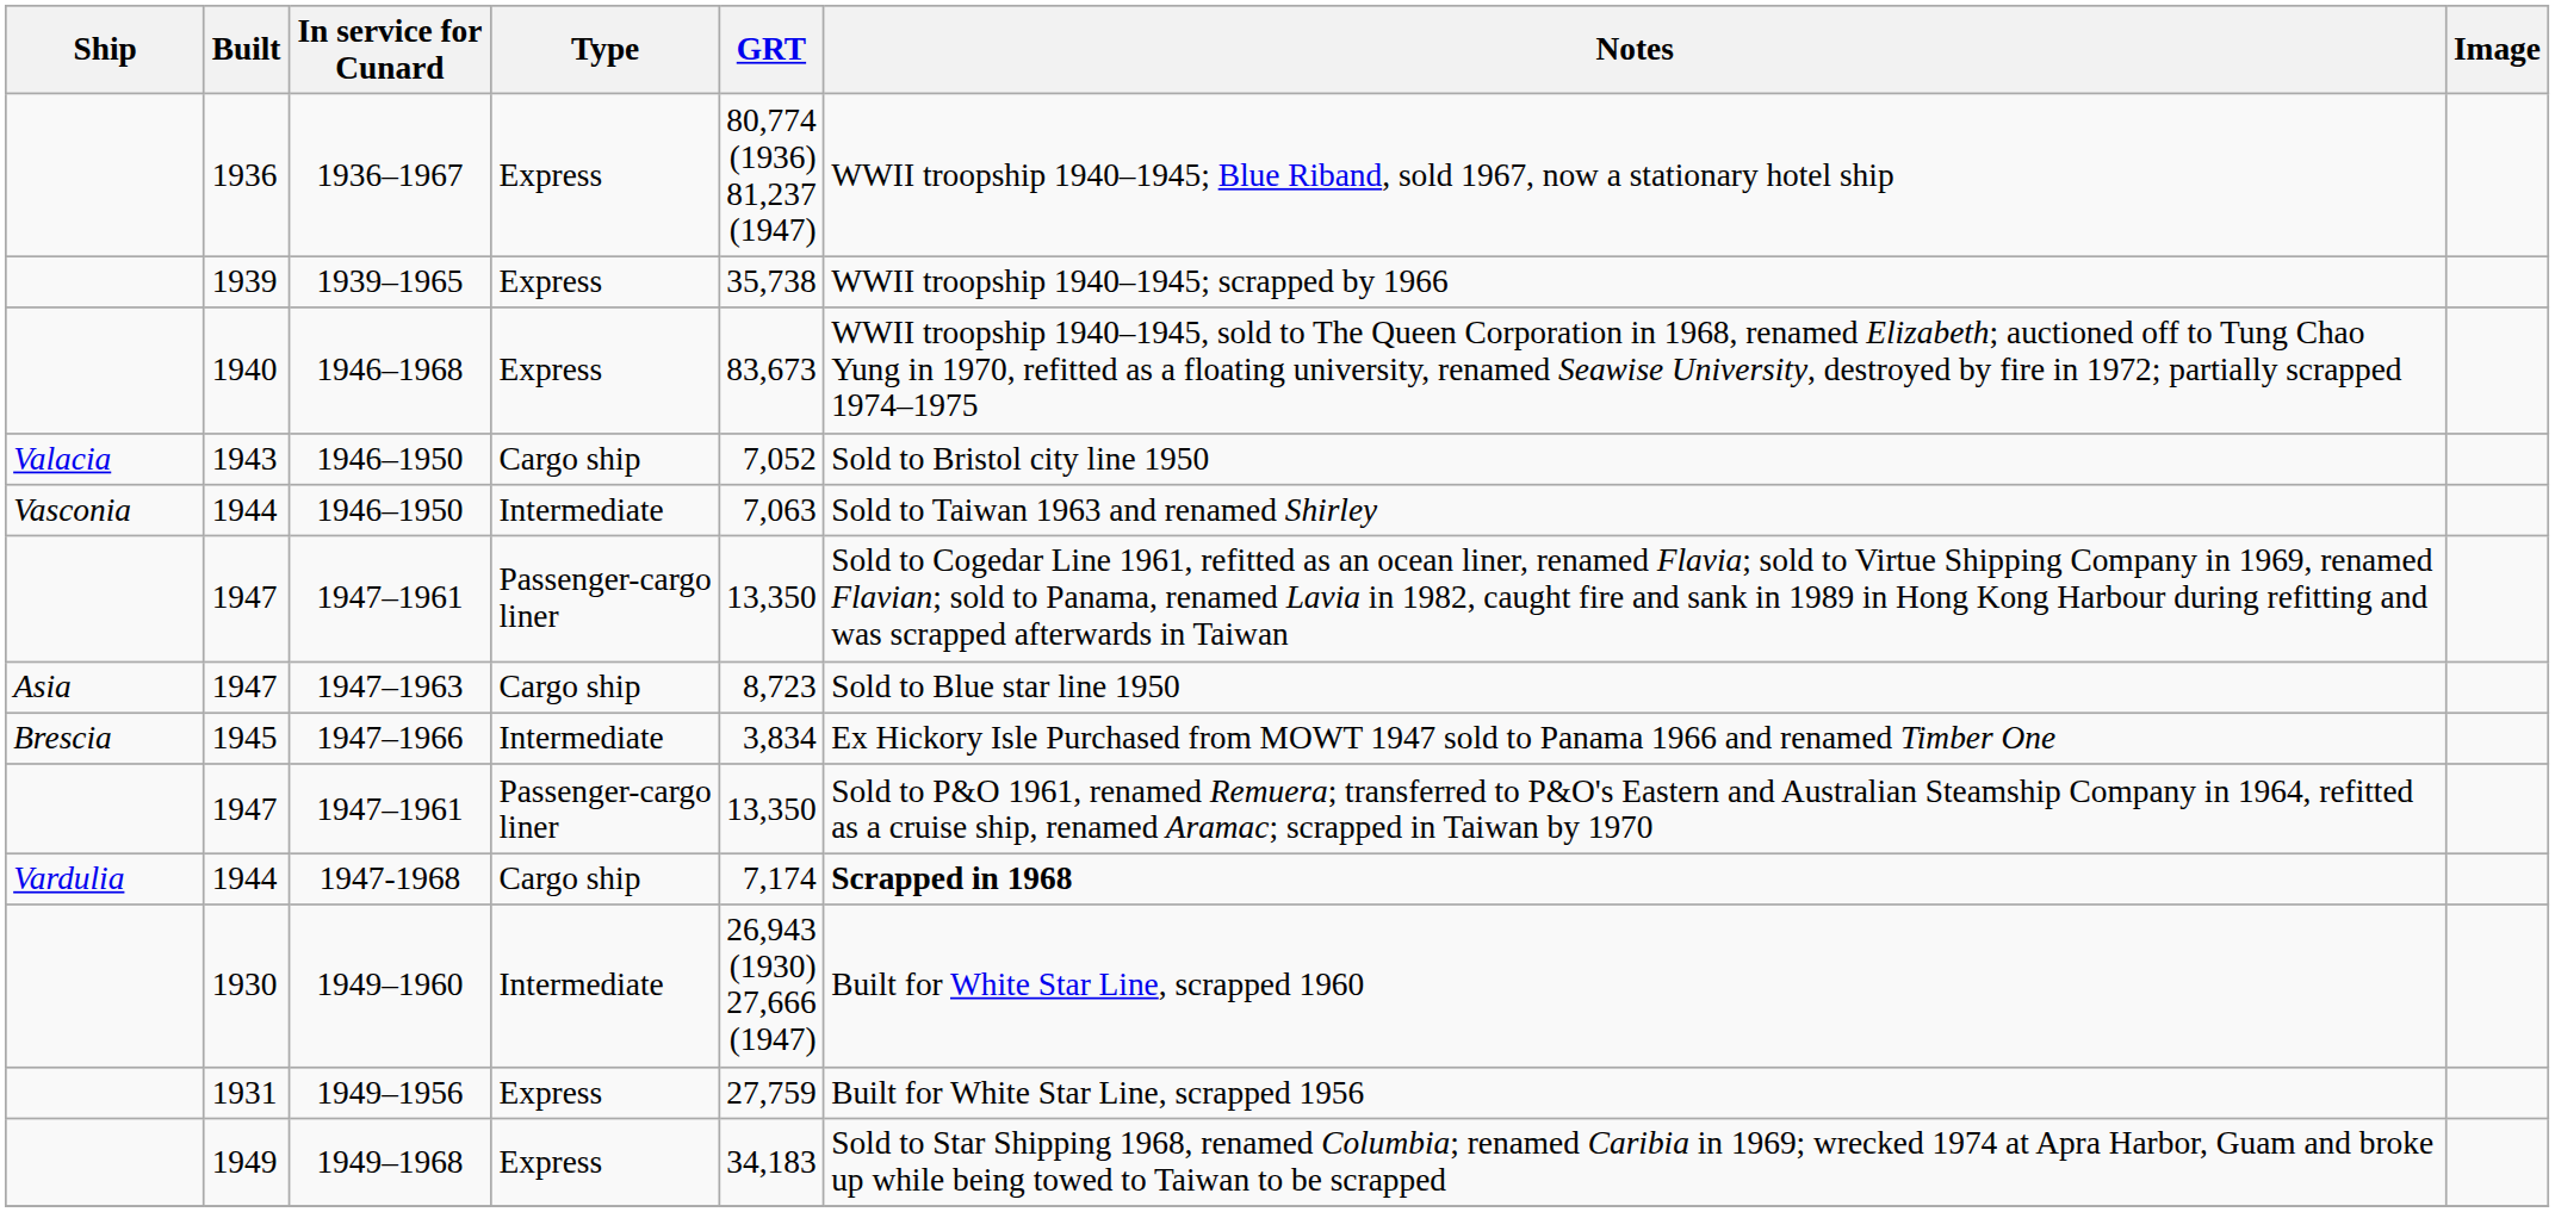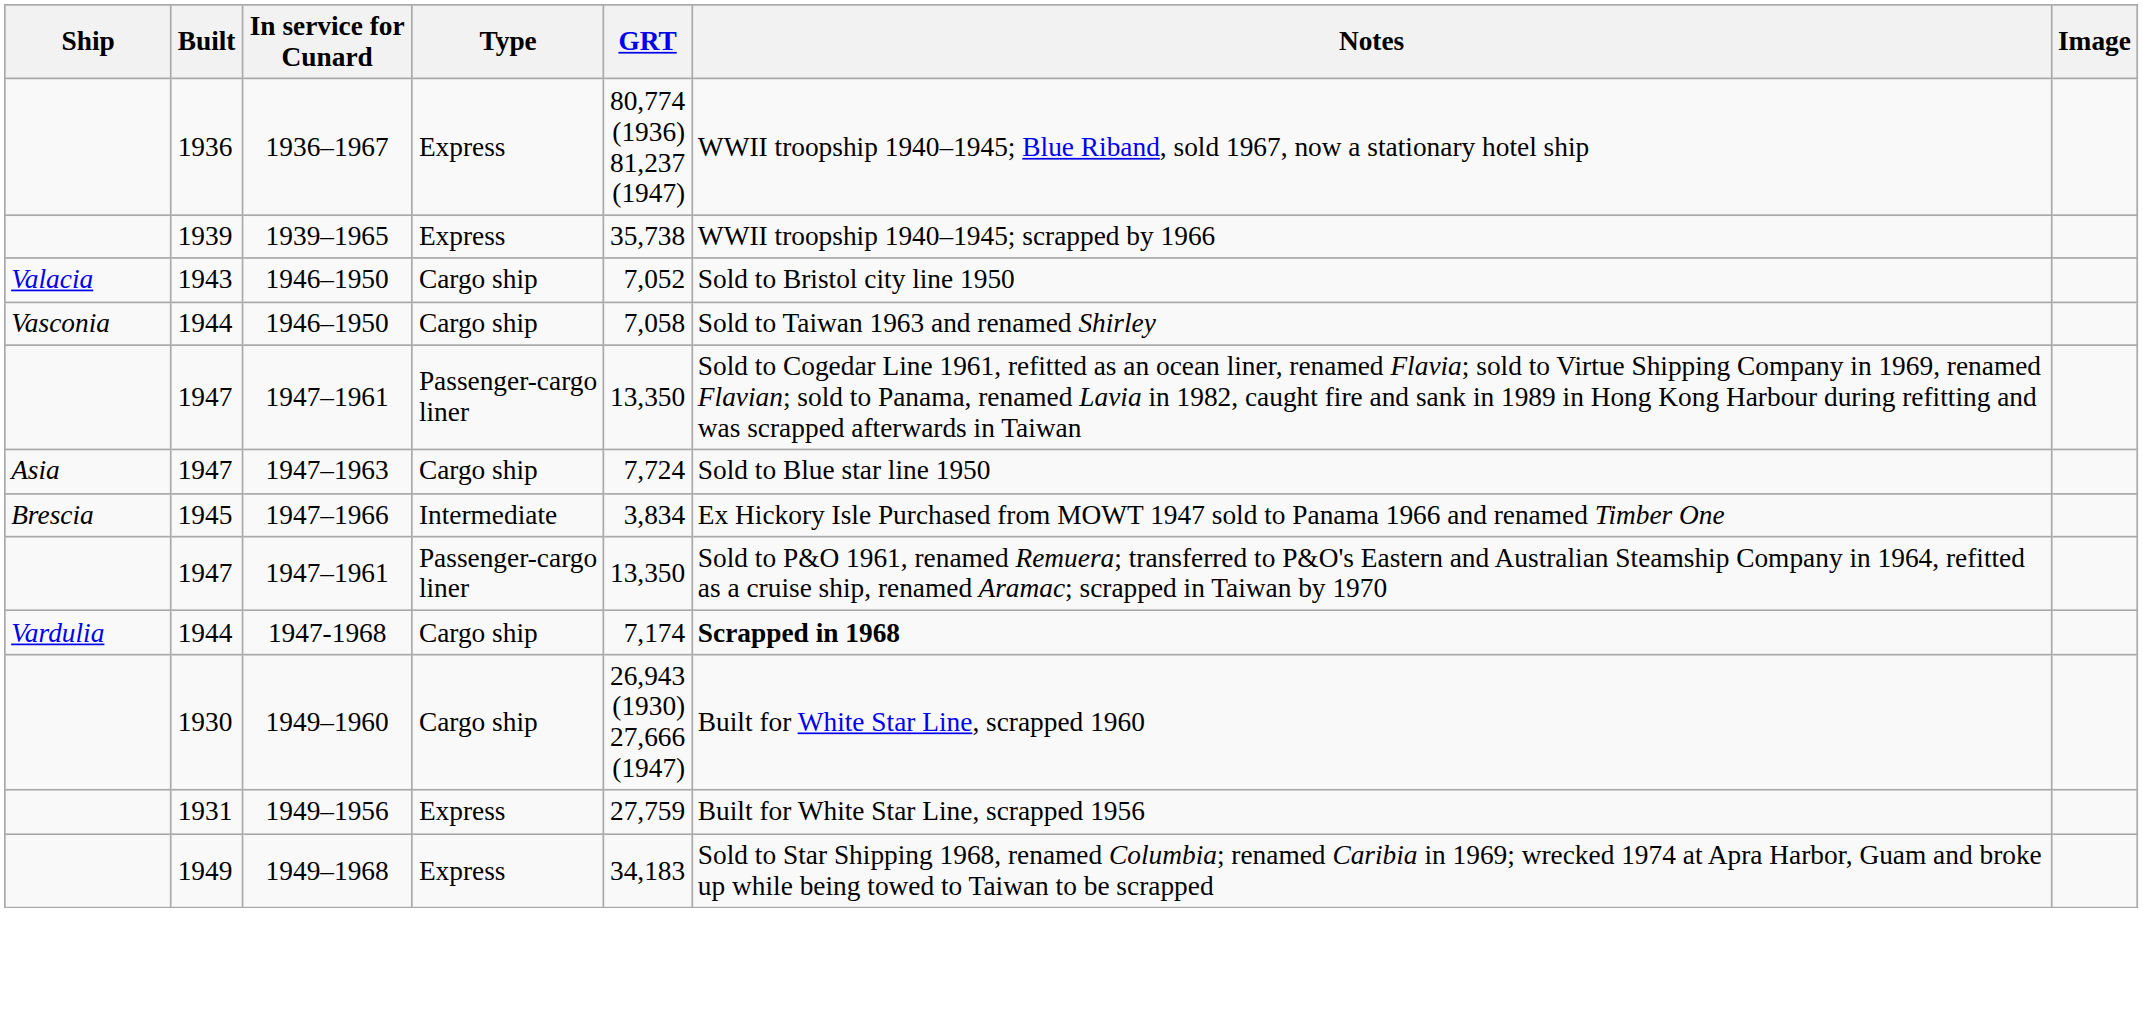- row: 1940 | 1946–1968 | Express | 83,673 | WWII troopship 1940–1945, sold to The Queen Corporation in 1968, renamed Elizabeth; auctioned off to Tung Chao Yung in 1970, refitted as a floating university, renamed Seawise University, destroyed by fire in 1972; partially scrapped 1974–1975
1944 / 1946–1950 | Type: Intermediate -> Cargo ship
1944 / 1946–1950 | GRT: 7,063 -> 7,058
1947–1963 | GRT: 8,723 -> 7,724
1949–1960 | Type: Intermediate -> Cargo ship
